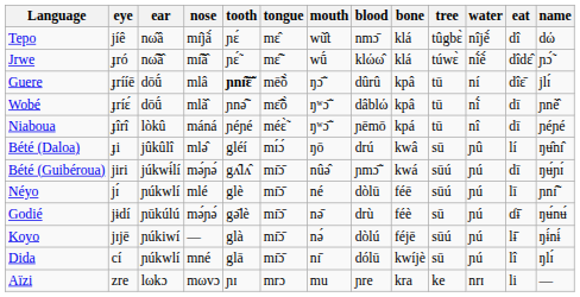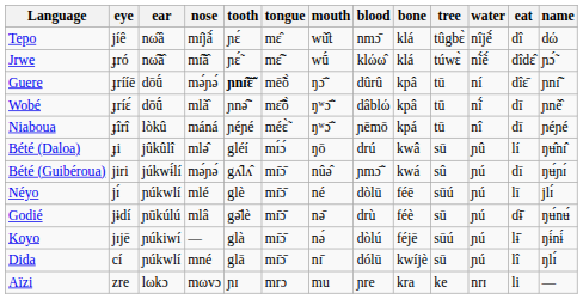Guere | nose: mlâ -> mə́ɲə́
Guere | name: jlɪ́ -> ɲnɪ̃̂
Bété (Guibéroua) | tree: sūú -> sû
Néyo | name: ɲnɪ̃̂ -> jlɪ́
Godié | nose: mə́ɲə́ -> mlâ
